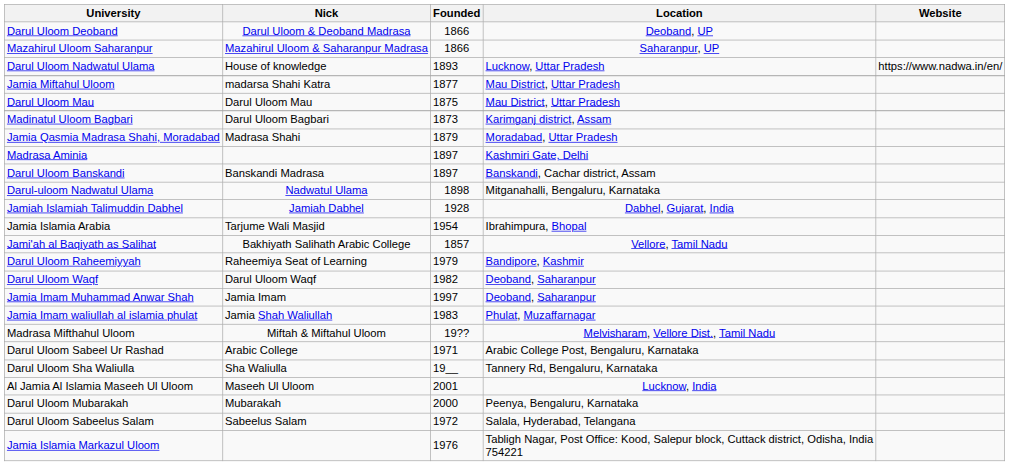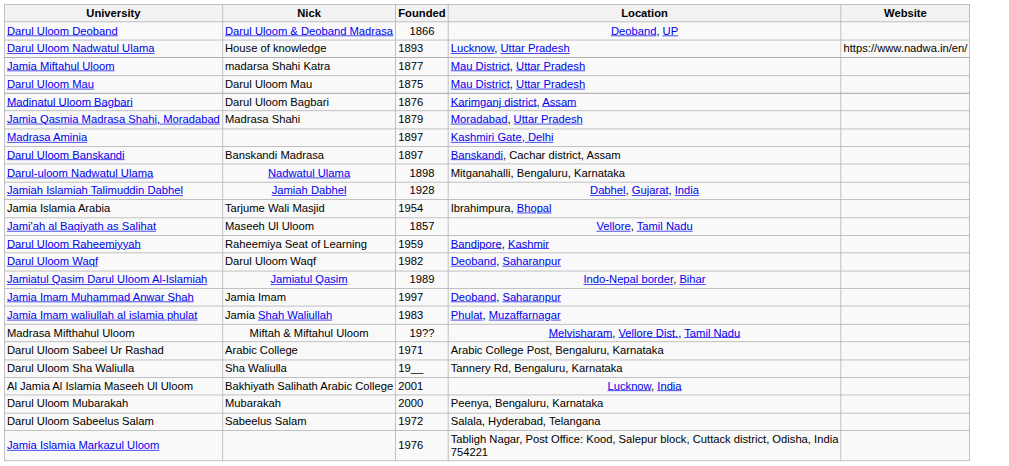- row: Mazahirul Uloom Saharanpur | Mazahirul Uloom & Saharanpur Madrasa | 1866 | Saharanpur, UP
Madinatul Uloom Bagbari | Founded: 1873 -> 1876
Jami'ah al Baqiyath as Salihat | Nick: Bakhiyath Salihath Arabic College -> Maseeh Ul Uloom
Darul Uloom Raheemiyyah | Founded: 1979 -> 1959
+ row: Jamiatul Qasim Darul Uloom Al-Islamiah | Jamiatul Qasim | 1989 | Indo-Nepal border, Bihar
Al Jamia Al Islamia Maseeh Ul Uloom | Nick: Maseeh Ul Uloom -> Bakhiyath Salihath Arabic College
